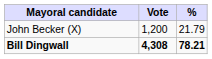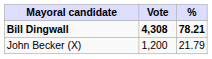rows swapped: Bill Dingwall <-> John Becker (X)
